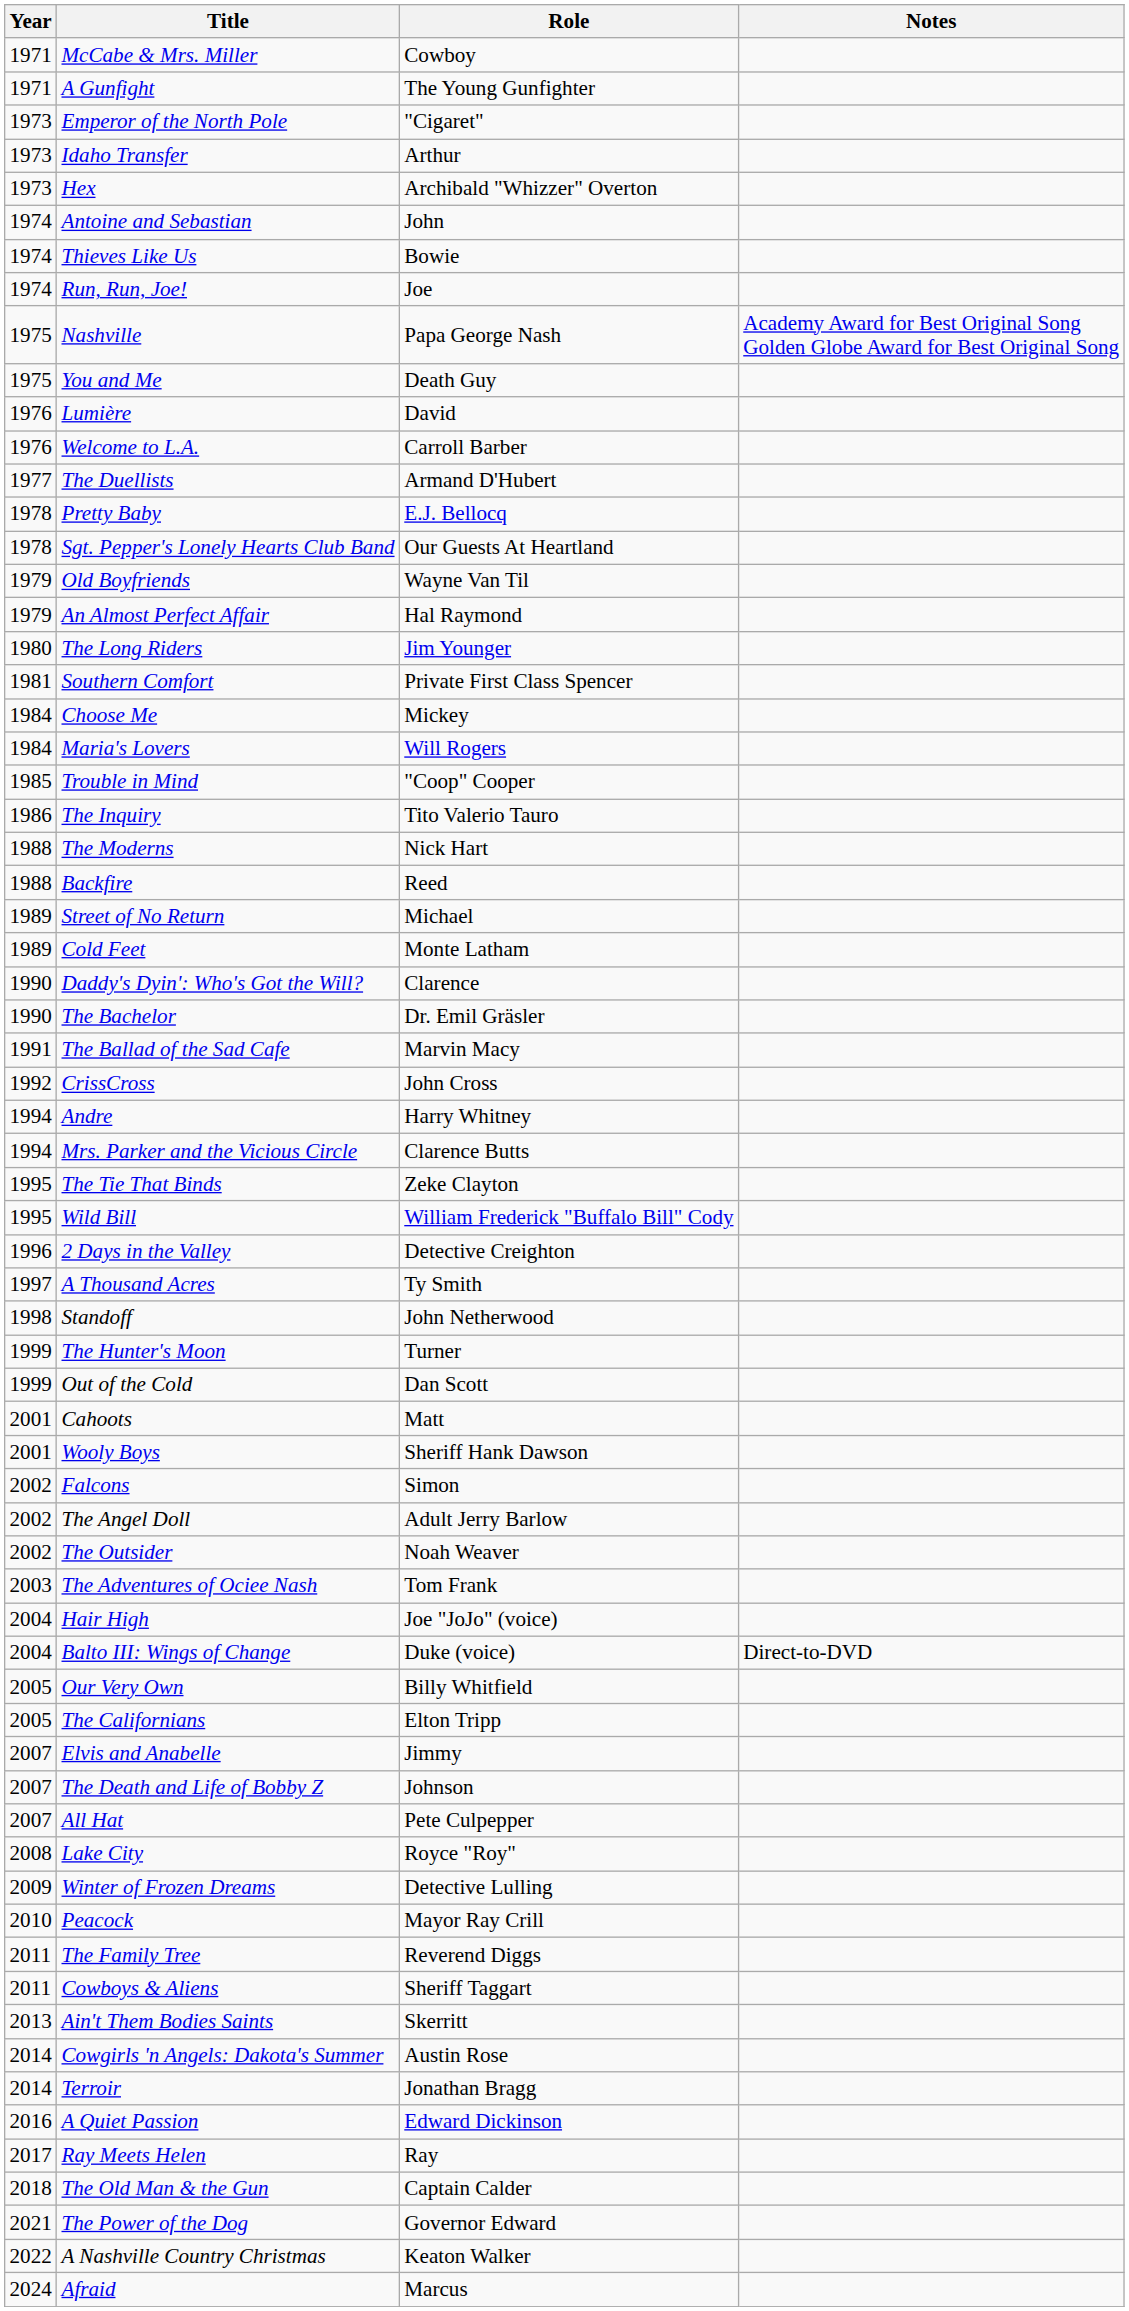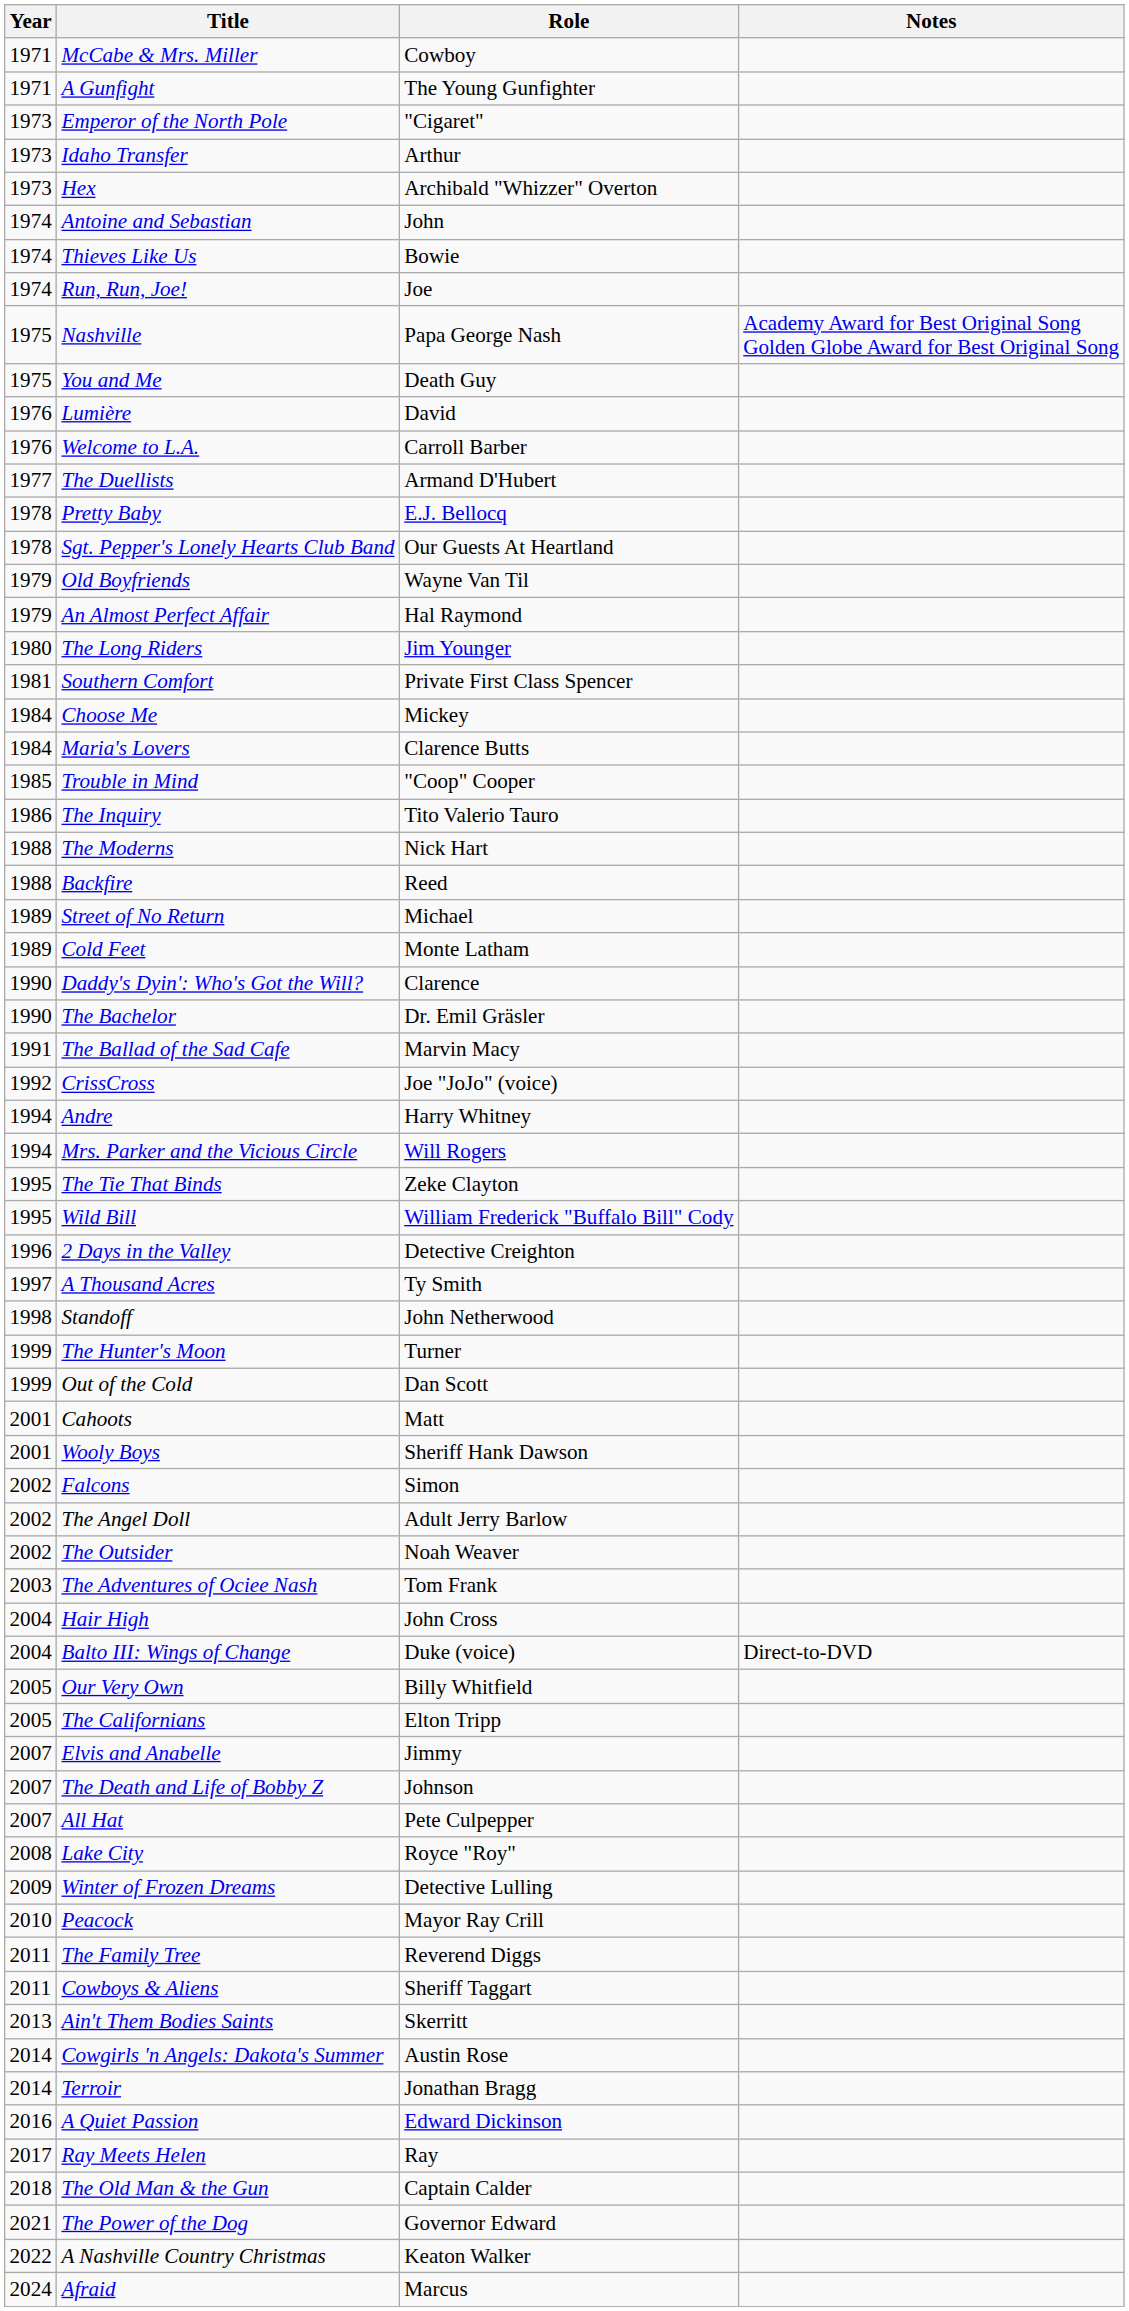Maria's Lovers | Role: Will Rogers -> Clarence Butts
CrissCross | Role: John Cross -> Joe "JoJo" (voice)
Mrs. Parker and the Vicious Circle | Role: Clarence Butts -> Will Rogers
Hair High | Role: Joe "JoJo" (voice) -> John Cross
